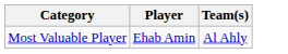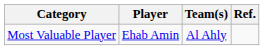+ column: Ref.
